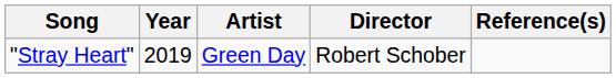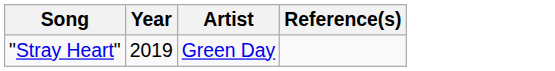- column: Director | Robert Schober
